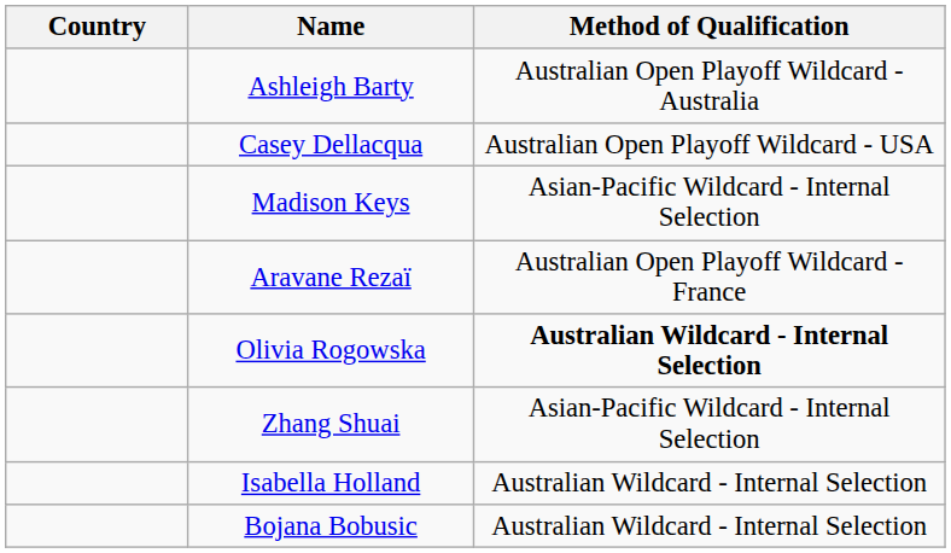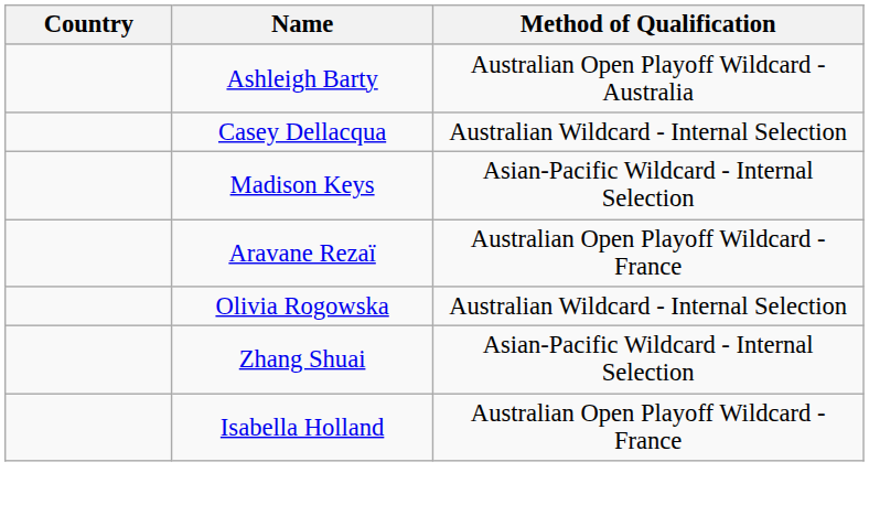Casey Dellacqua | Method of Qualification: Australian Open Playoff Wildcard - USA -> Australian Wildcard - Internal Selection
Olivia Rogowska | Method of Qualification: bold -> normal
Isabella Holland | Method of Qualification: Australian Wildcard - Internal Selection -> Australian Open Playoff Wildcard - France
- row: Bojana Bobusic | Australian Wildcard - Internal Selection
